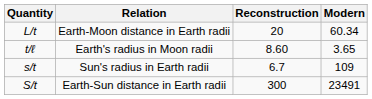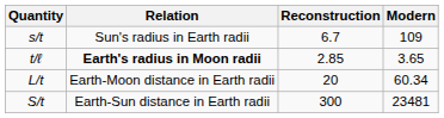rows swapped: s/t <-> L/t
t/ℓ | Relation: normal -> bold
t/ℓ | Reconstruction: 8.60 -> 2.85
S/t | Modern: 23491 -> 23481
